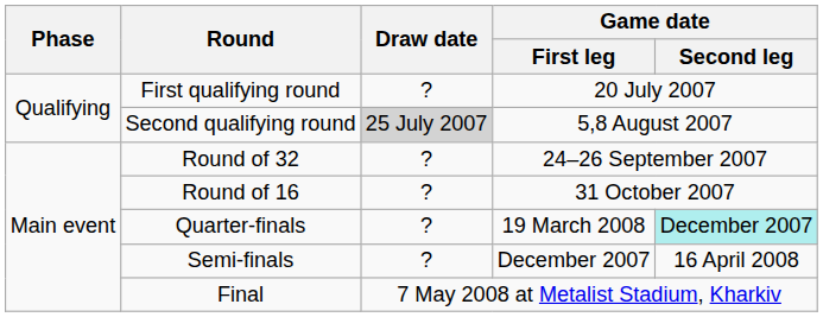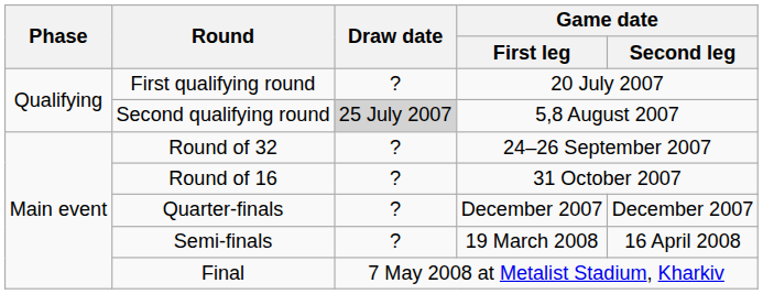Quarter-finals | Game date / First leg: 19 March 2008 -> December 2007
Quarter-finals | Game date / Second leg: paleturquoise background -> no background
Semi-finals | Game date / First leg: December 2007 -> 19 March 2008
